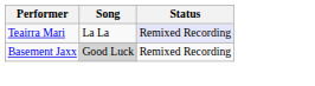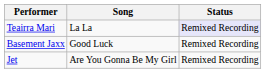Basement Jaxx | Song: lightgrey background -> no background
+ row: Jet | Are You Gonna Be My Girl | Remixed Recording
